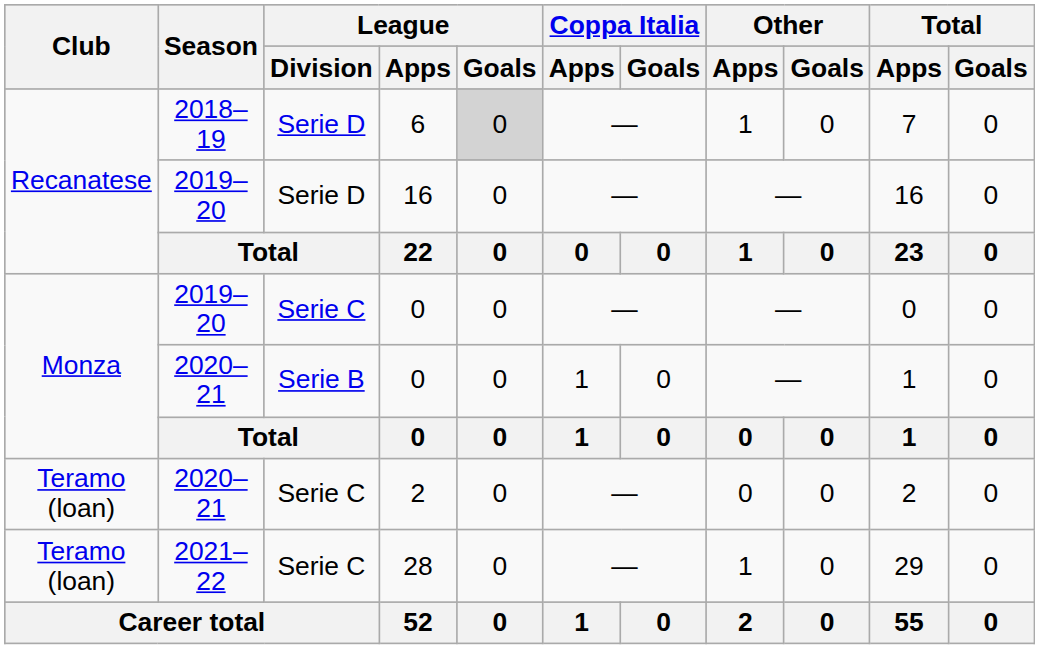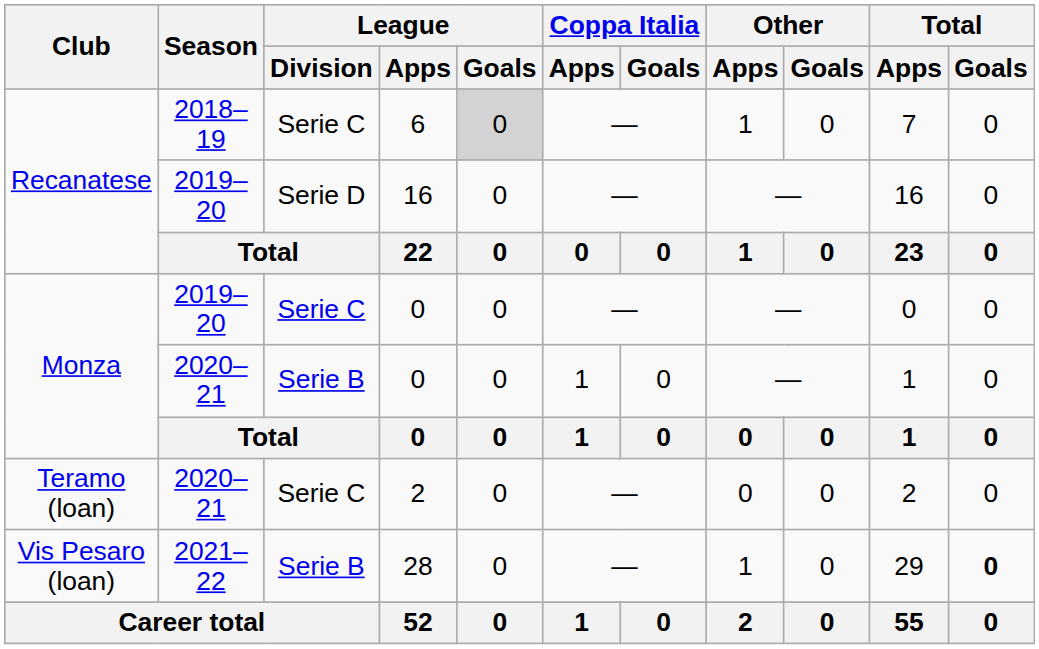6 | League / Division: Serie D -> Serie C
28 | Club: Teramo (loan) -> Vis Pesaro (loan)
28 | League / Division: Serie C -> Serie B
28 | Total / Goals: normal -> bold
